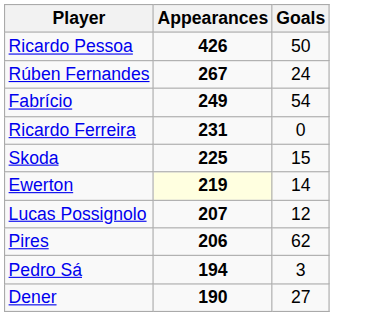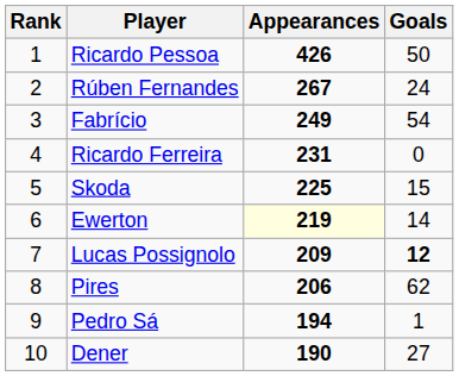+ column: Rank | 1 | 2 | 3 | 4 | 5 | 6 | 7 | 8 | 9 | 10
Lucas Possignolo | Appearances: 207 -> 209
Lucas Possignolo | Goals: normal -> bold
Pedro Sá | Goals: 3 -> 1
